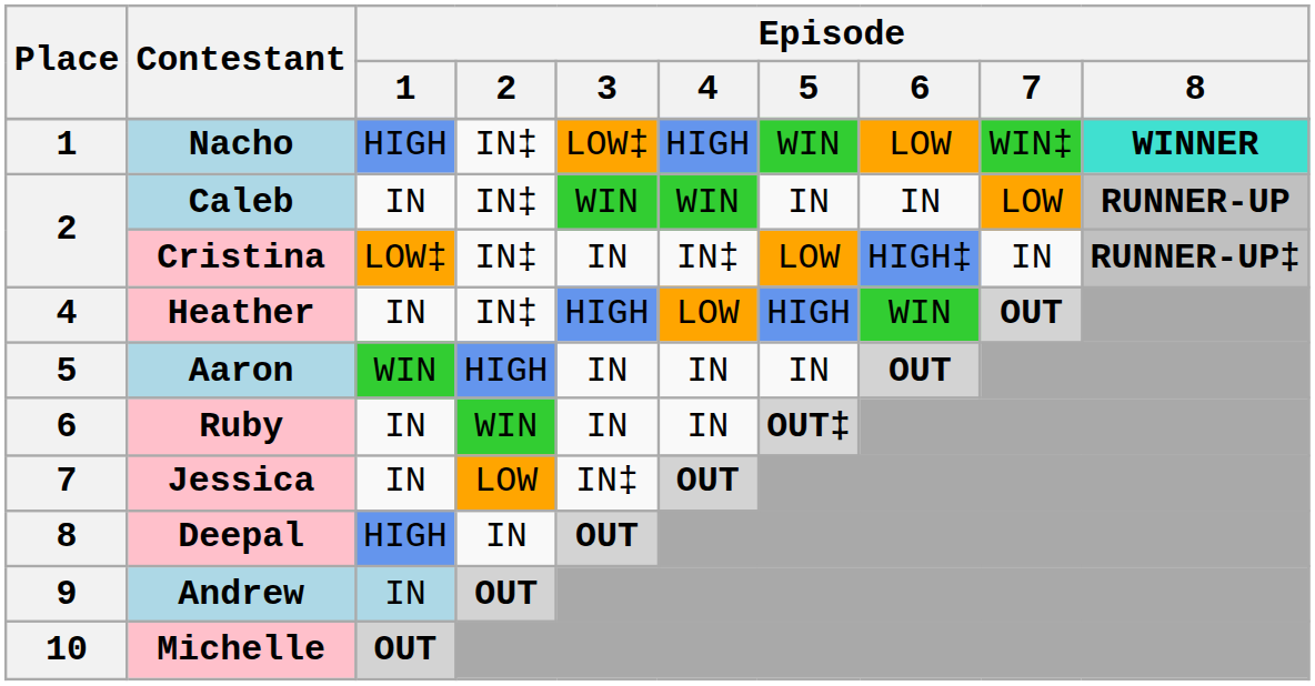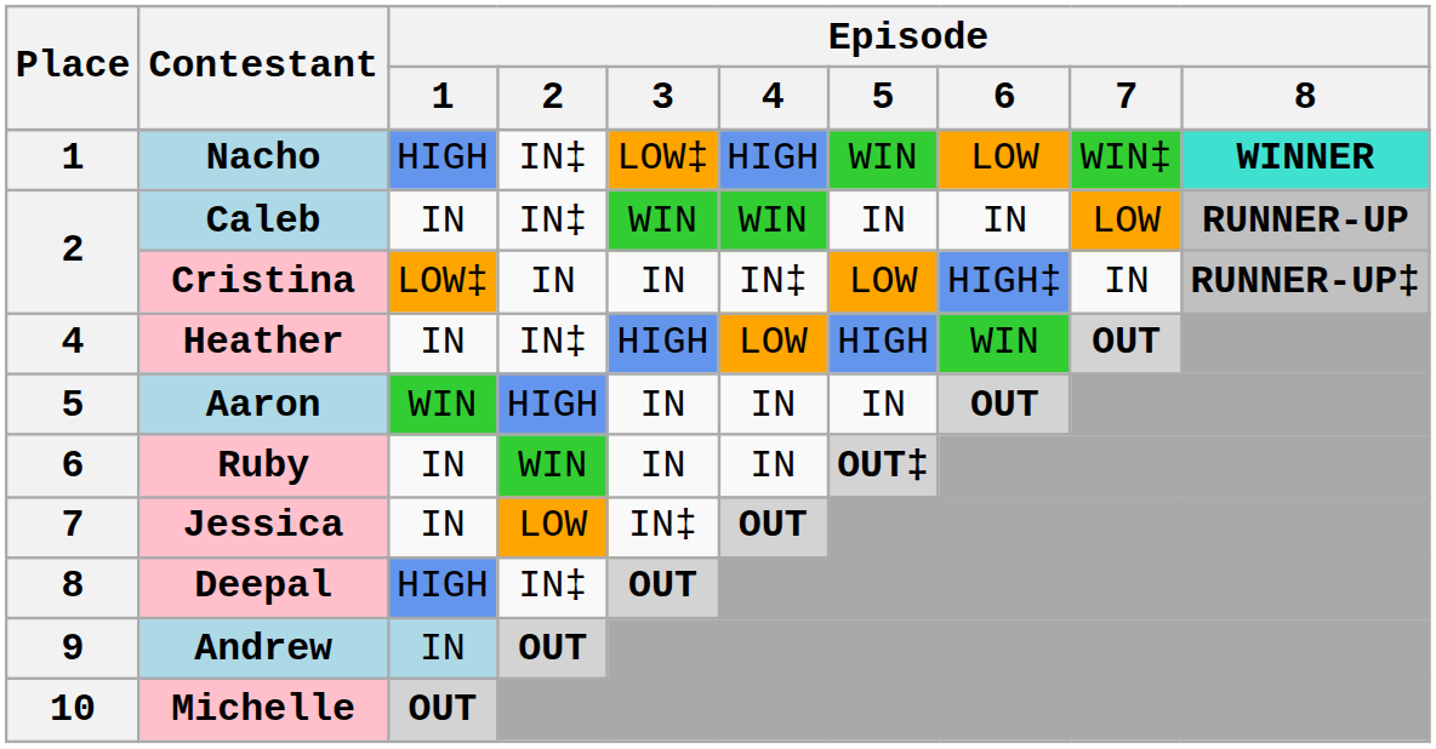Cristina | Episode / 2: IN‡ -> IN
Deepal | Episode / 2: IN -> IN‡
